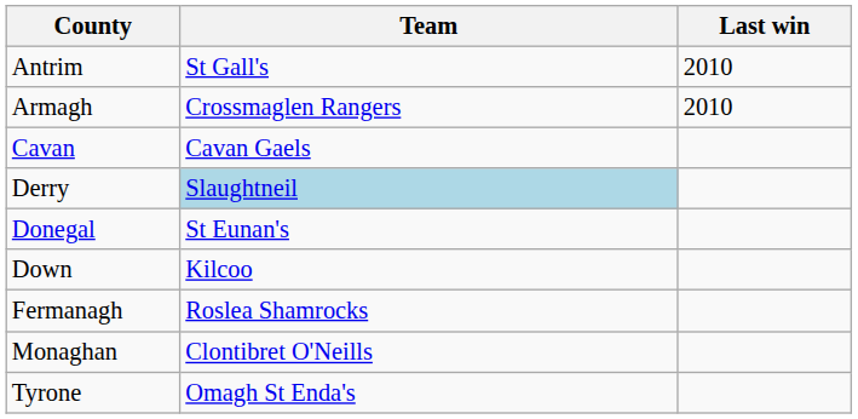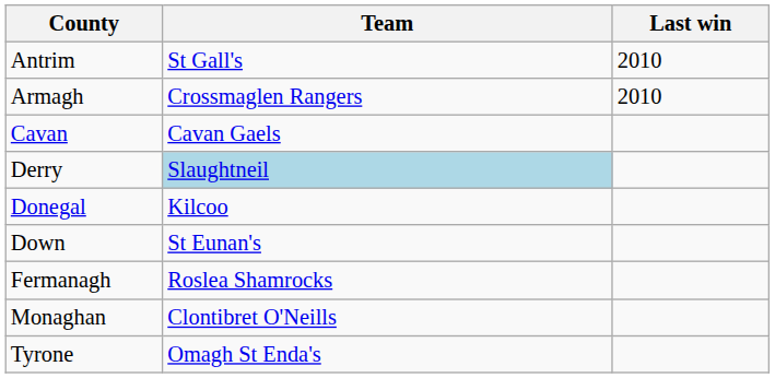Donegal | Team: St Eunan's -> Kilcoo
Down | Team: Kilcoo -> St Eunan's
